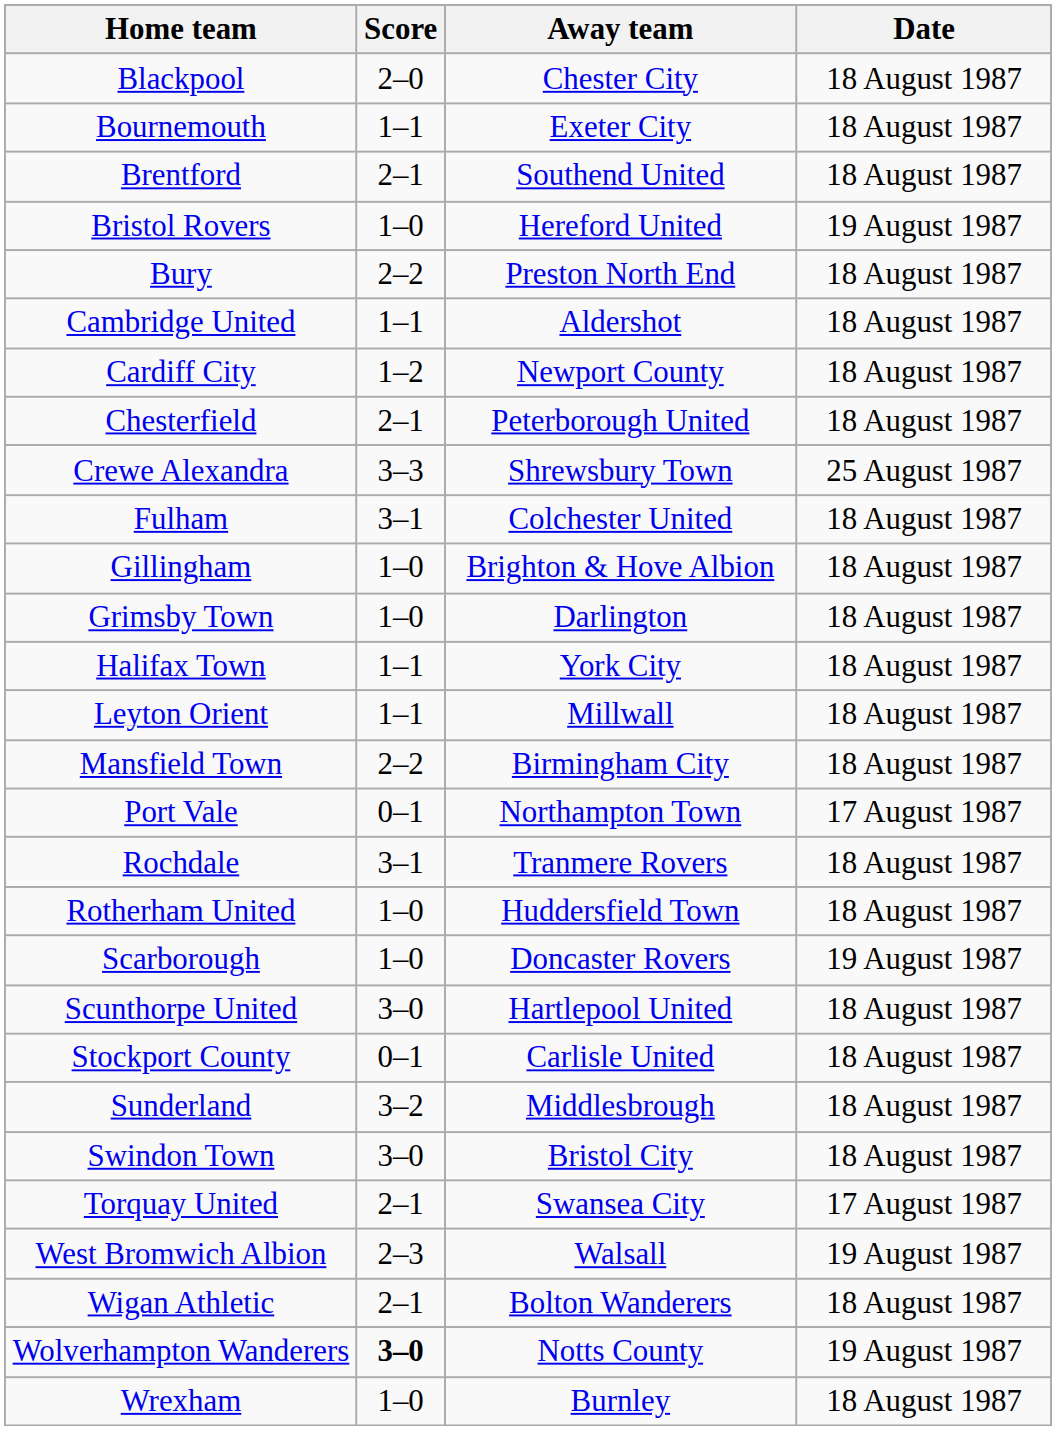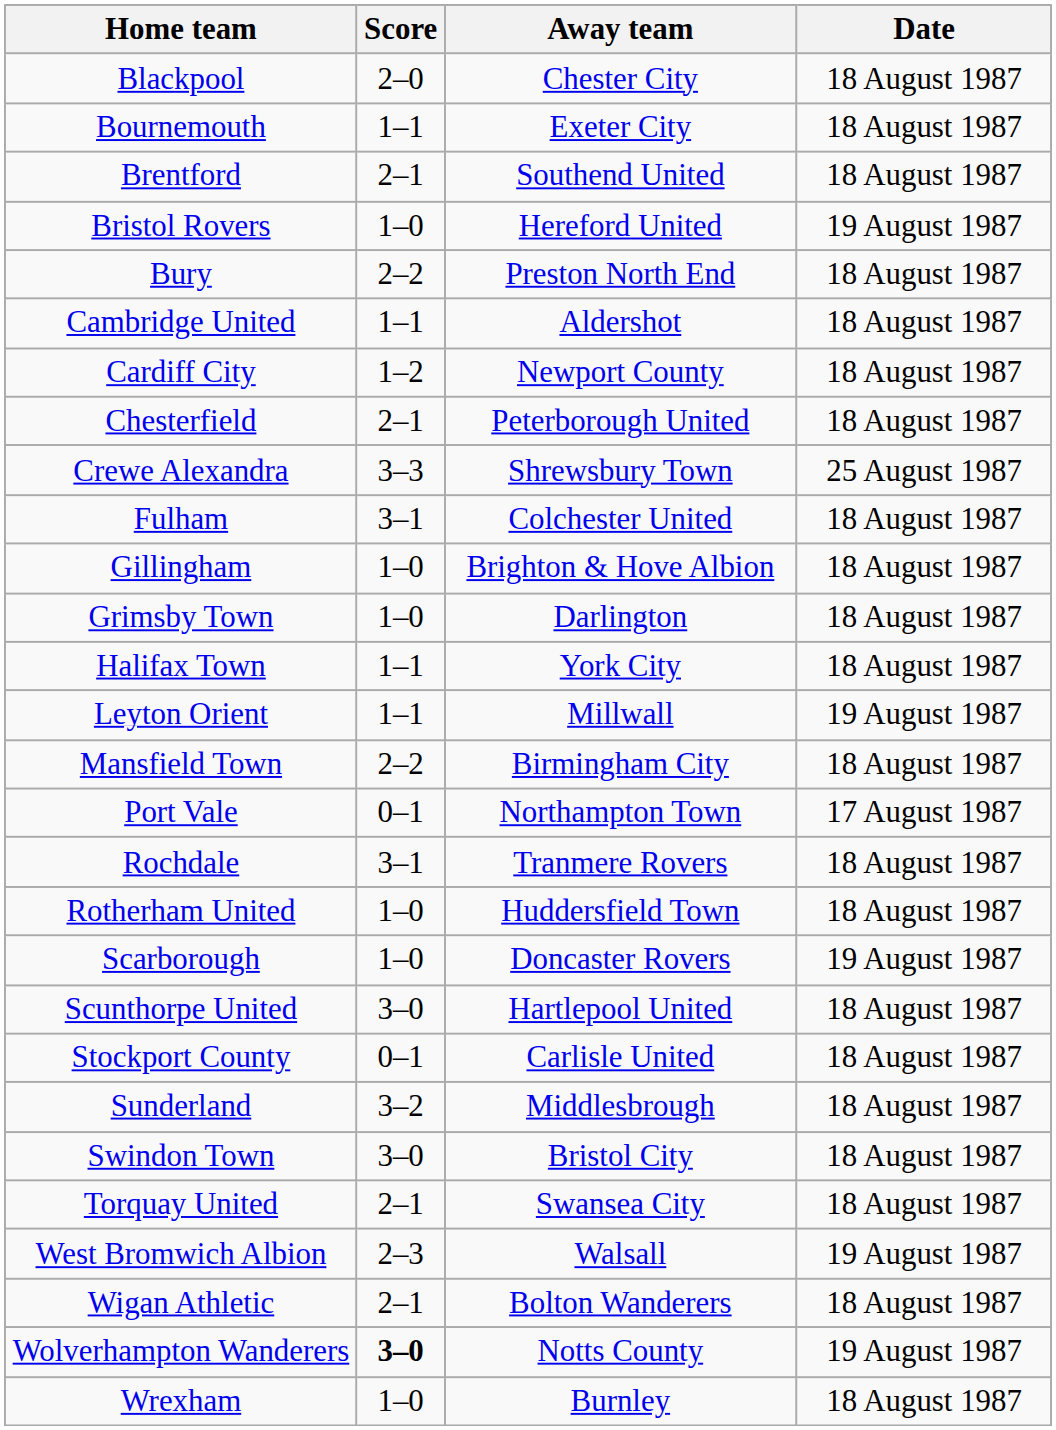Leyton Orient | Date: 18 August 1987 -> 19 August 1987
Torquay United | Date: 17 August 1987 -> 18 August 1987
